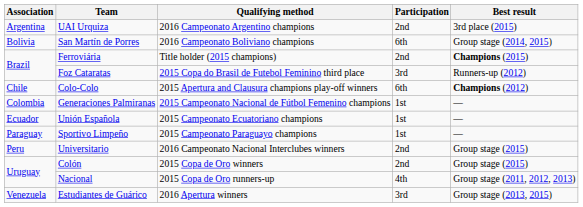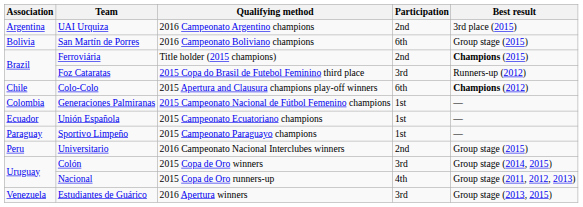San Martín de Porres | Best result: Group stage (2014, 2015) -> Group stage (2015)
Colón | Participation: 2nd -> 3rd
Colón | Best result: Group stage (2015) -> Group stage (2014, 2015)
